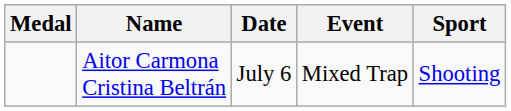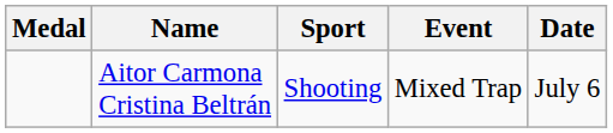columns swapped: Sport <-> Date
